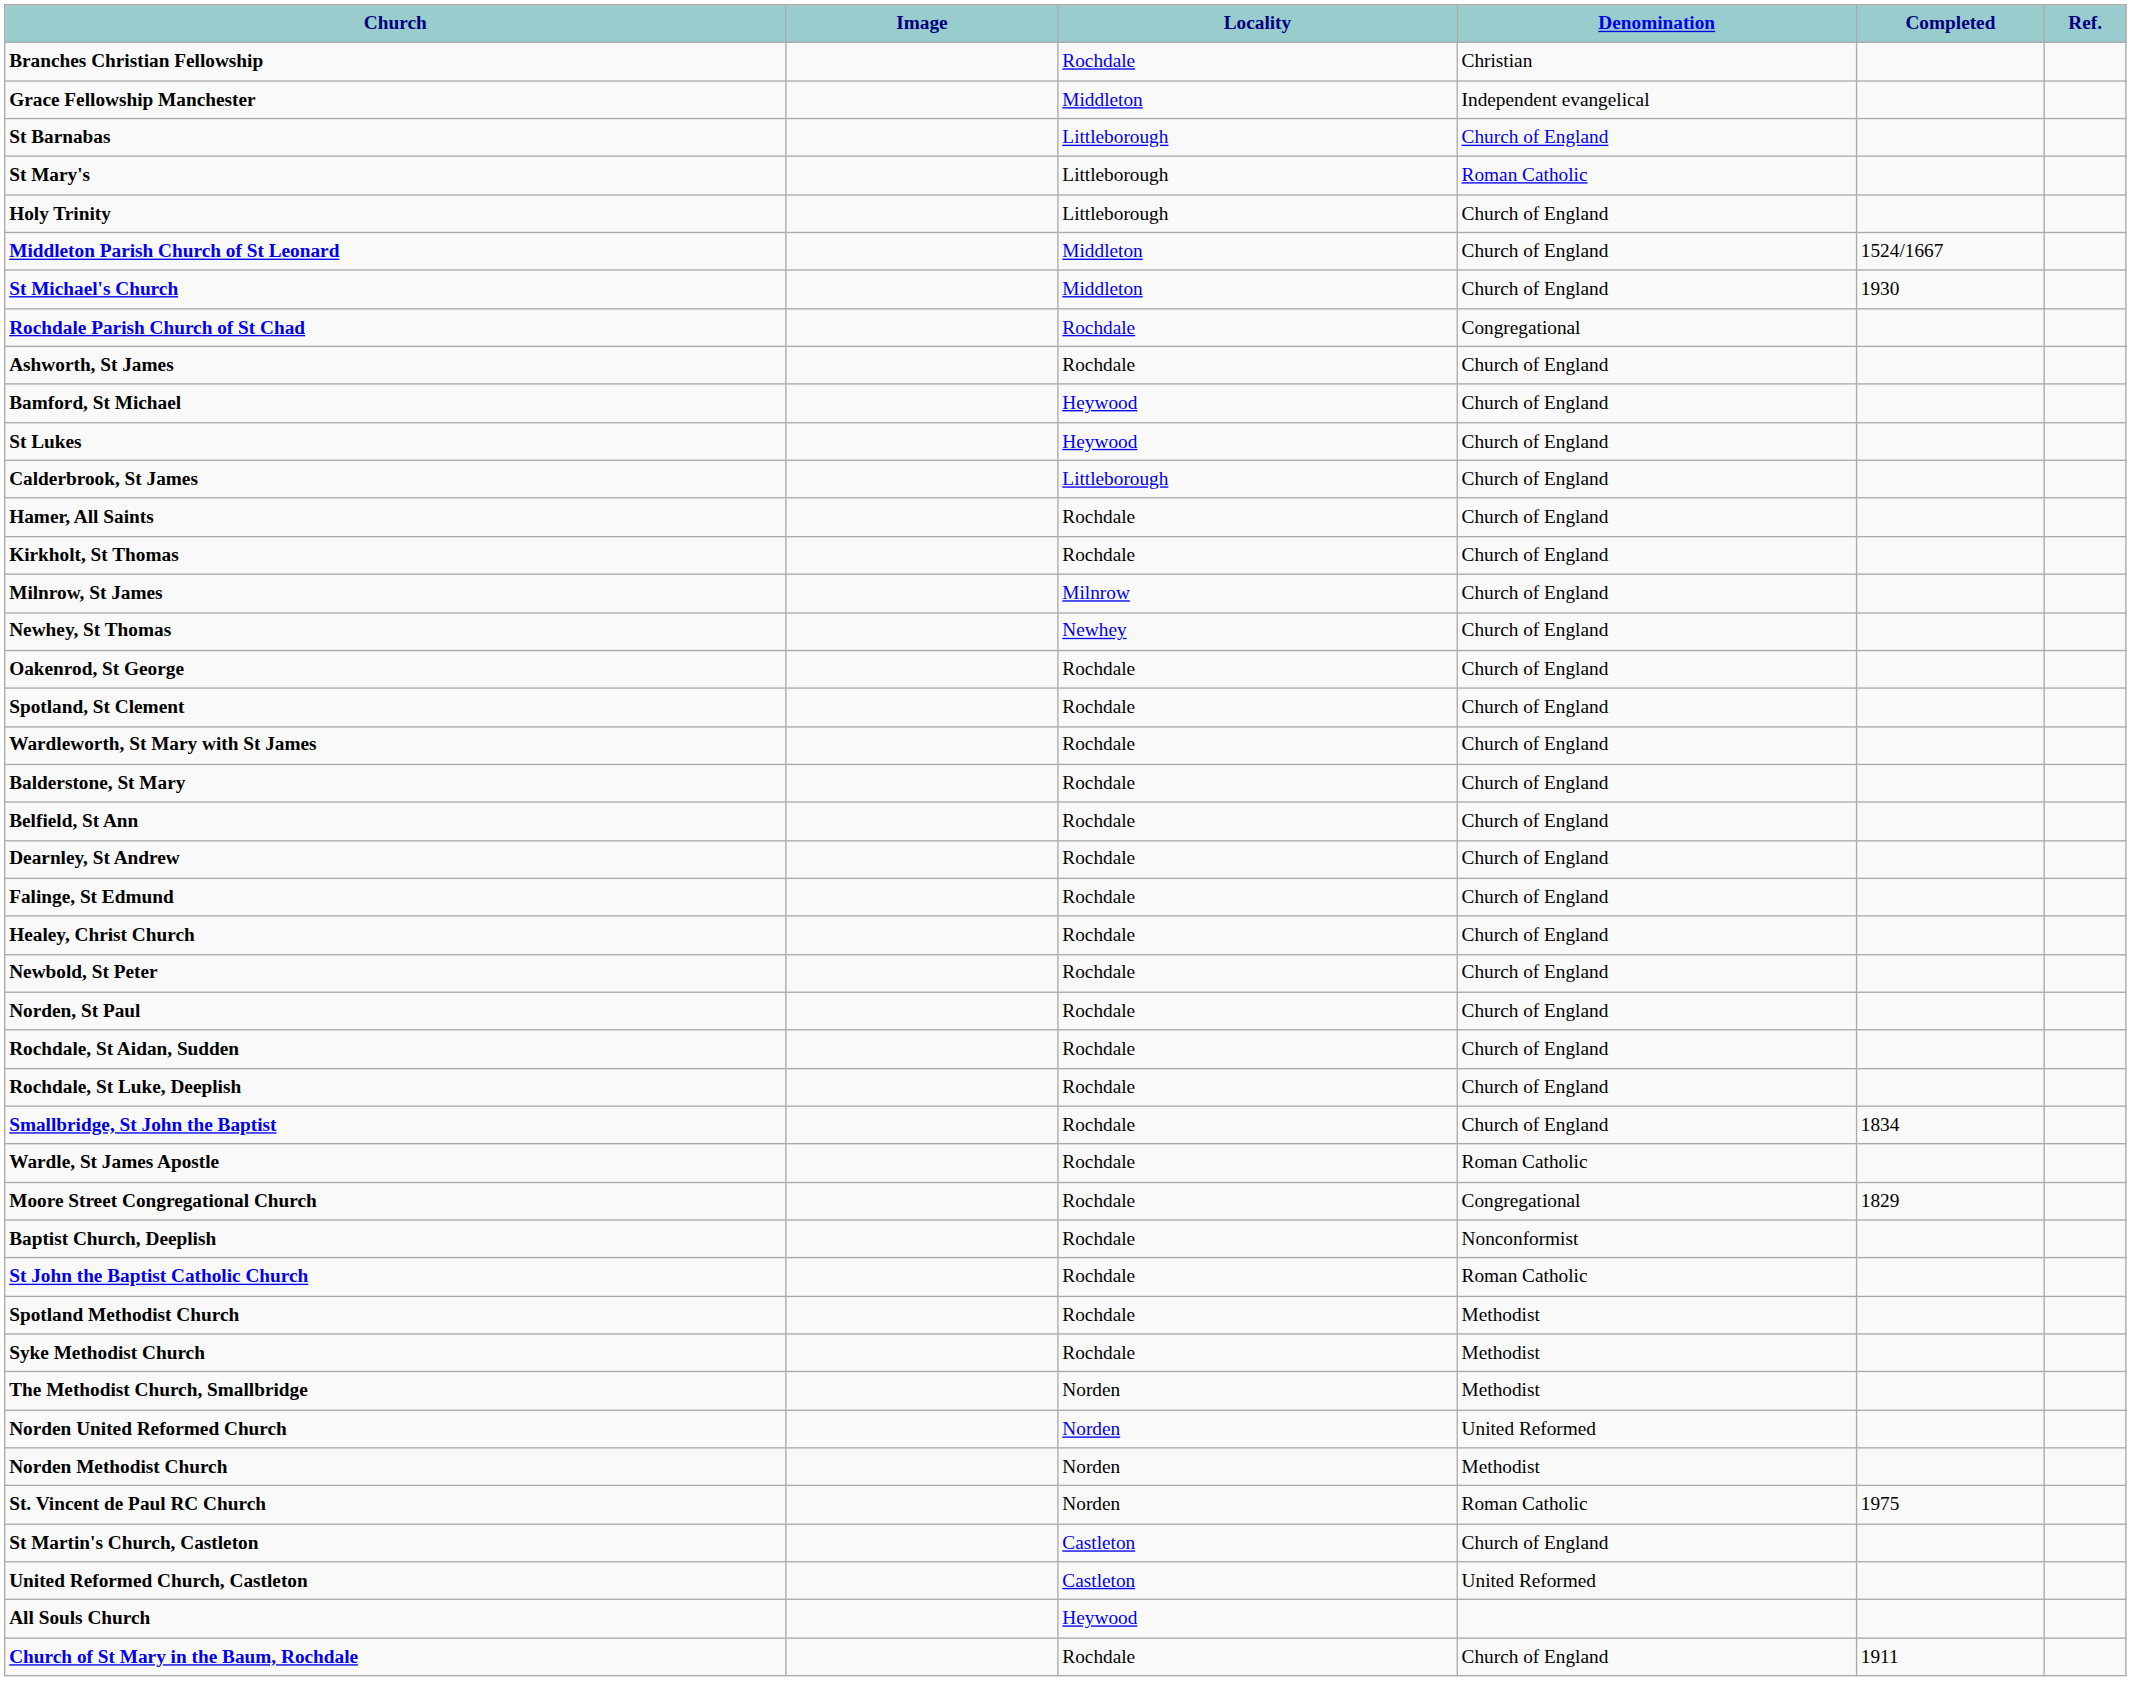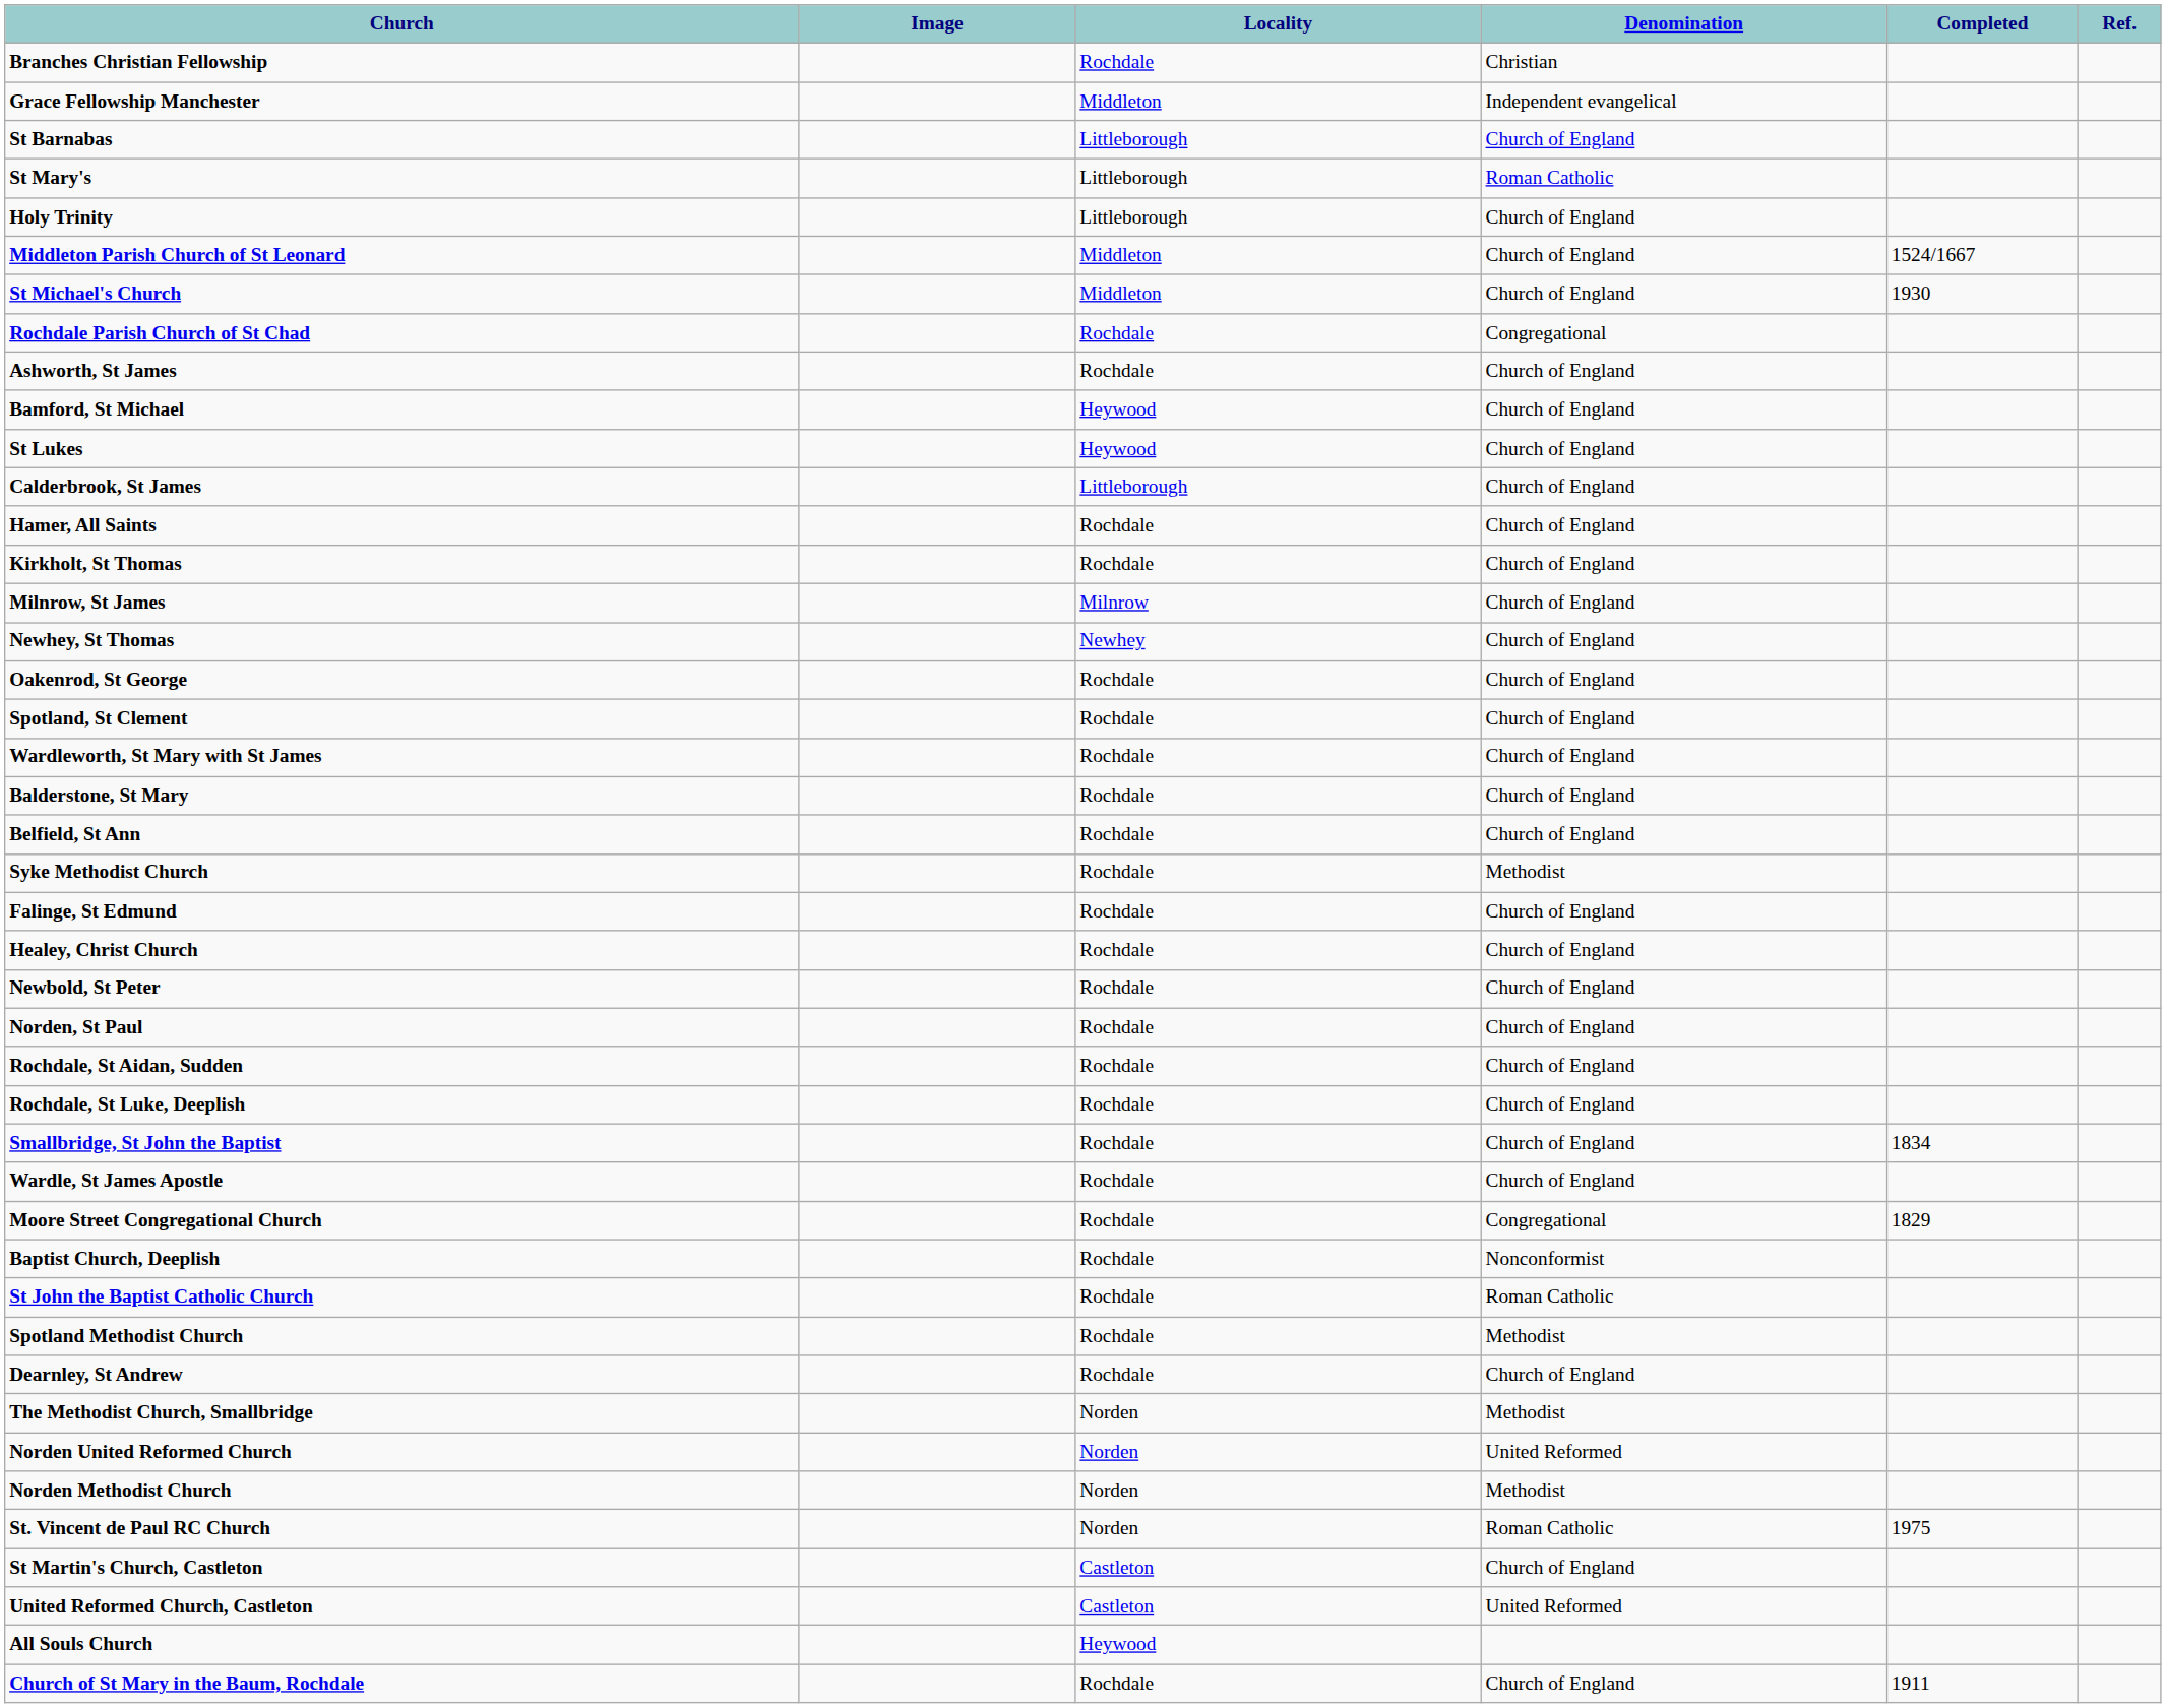rows swapped: Dearnley, St Andrew <-> Syke Methodist Church
Wardle, St James Apostle | Denomination: Roman Catholic -> Church of England
